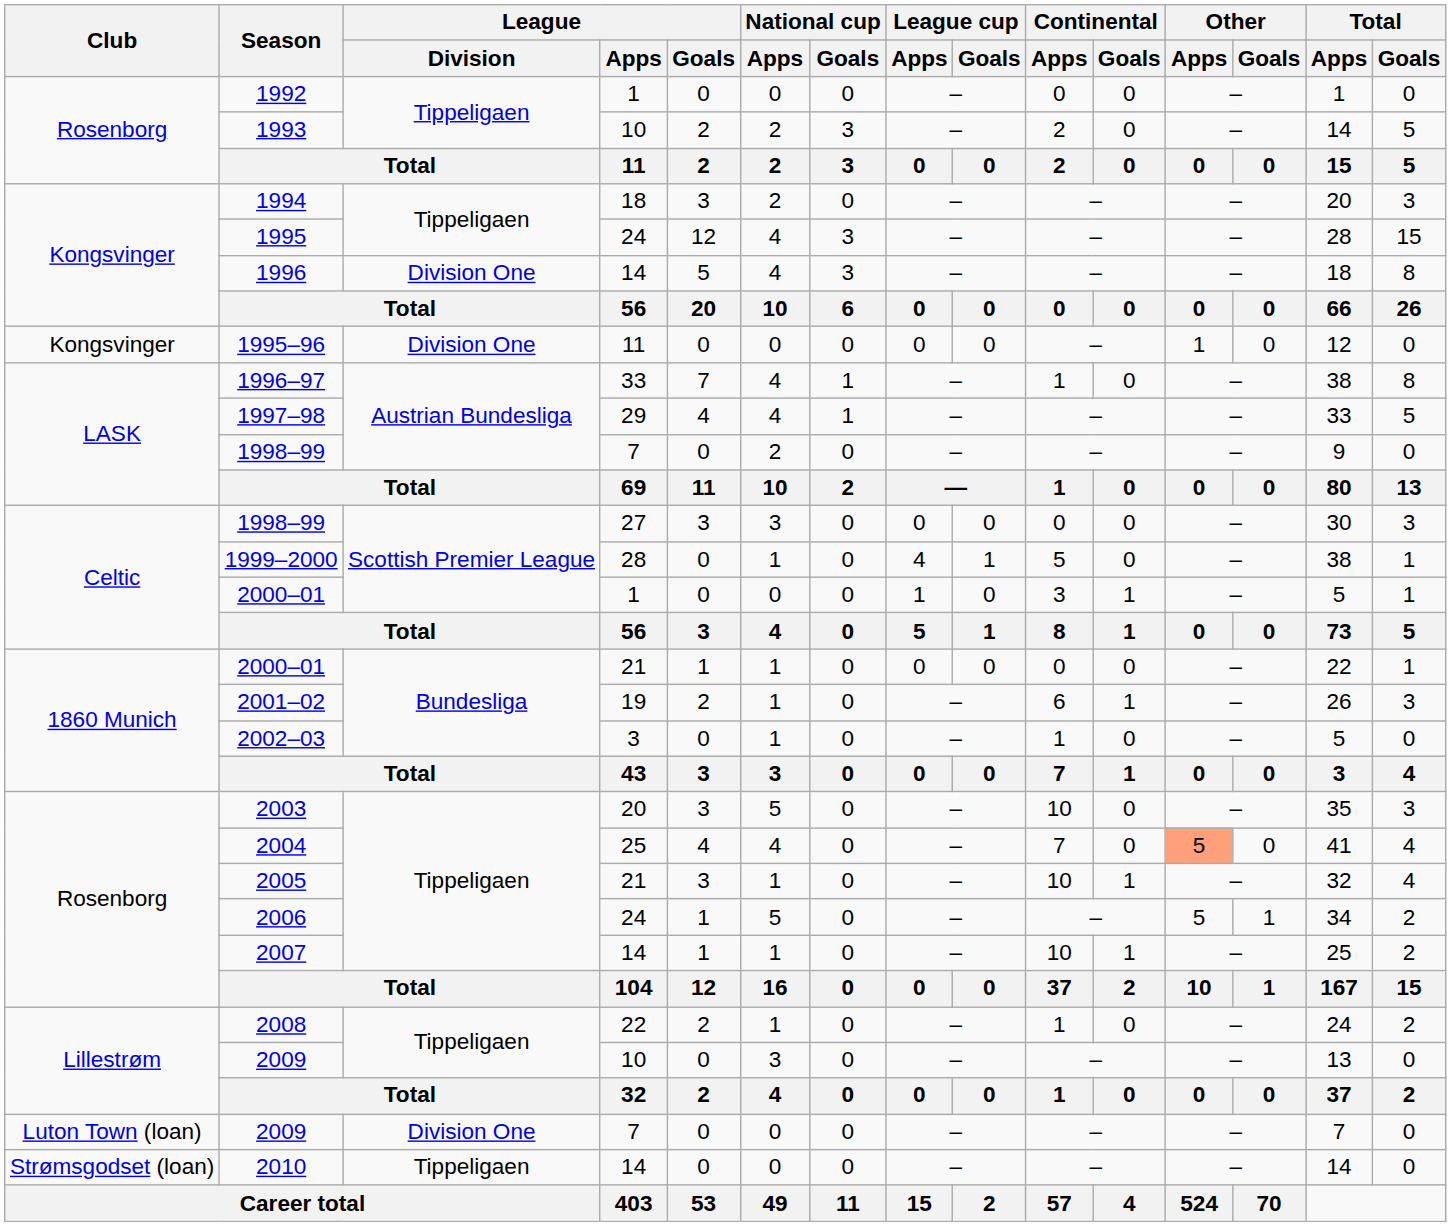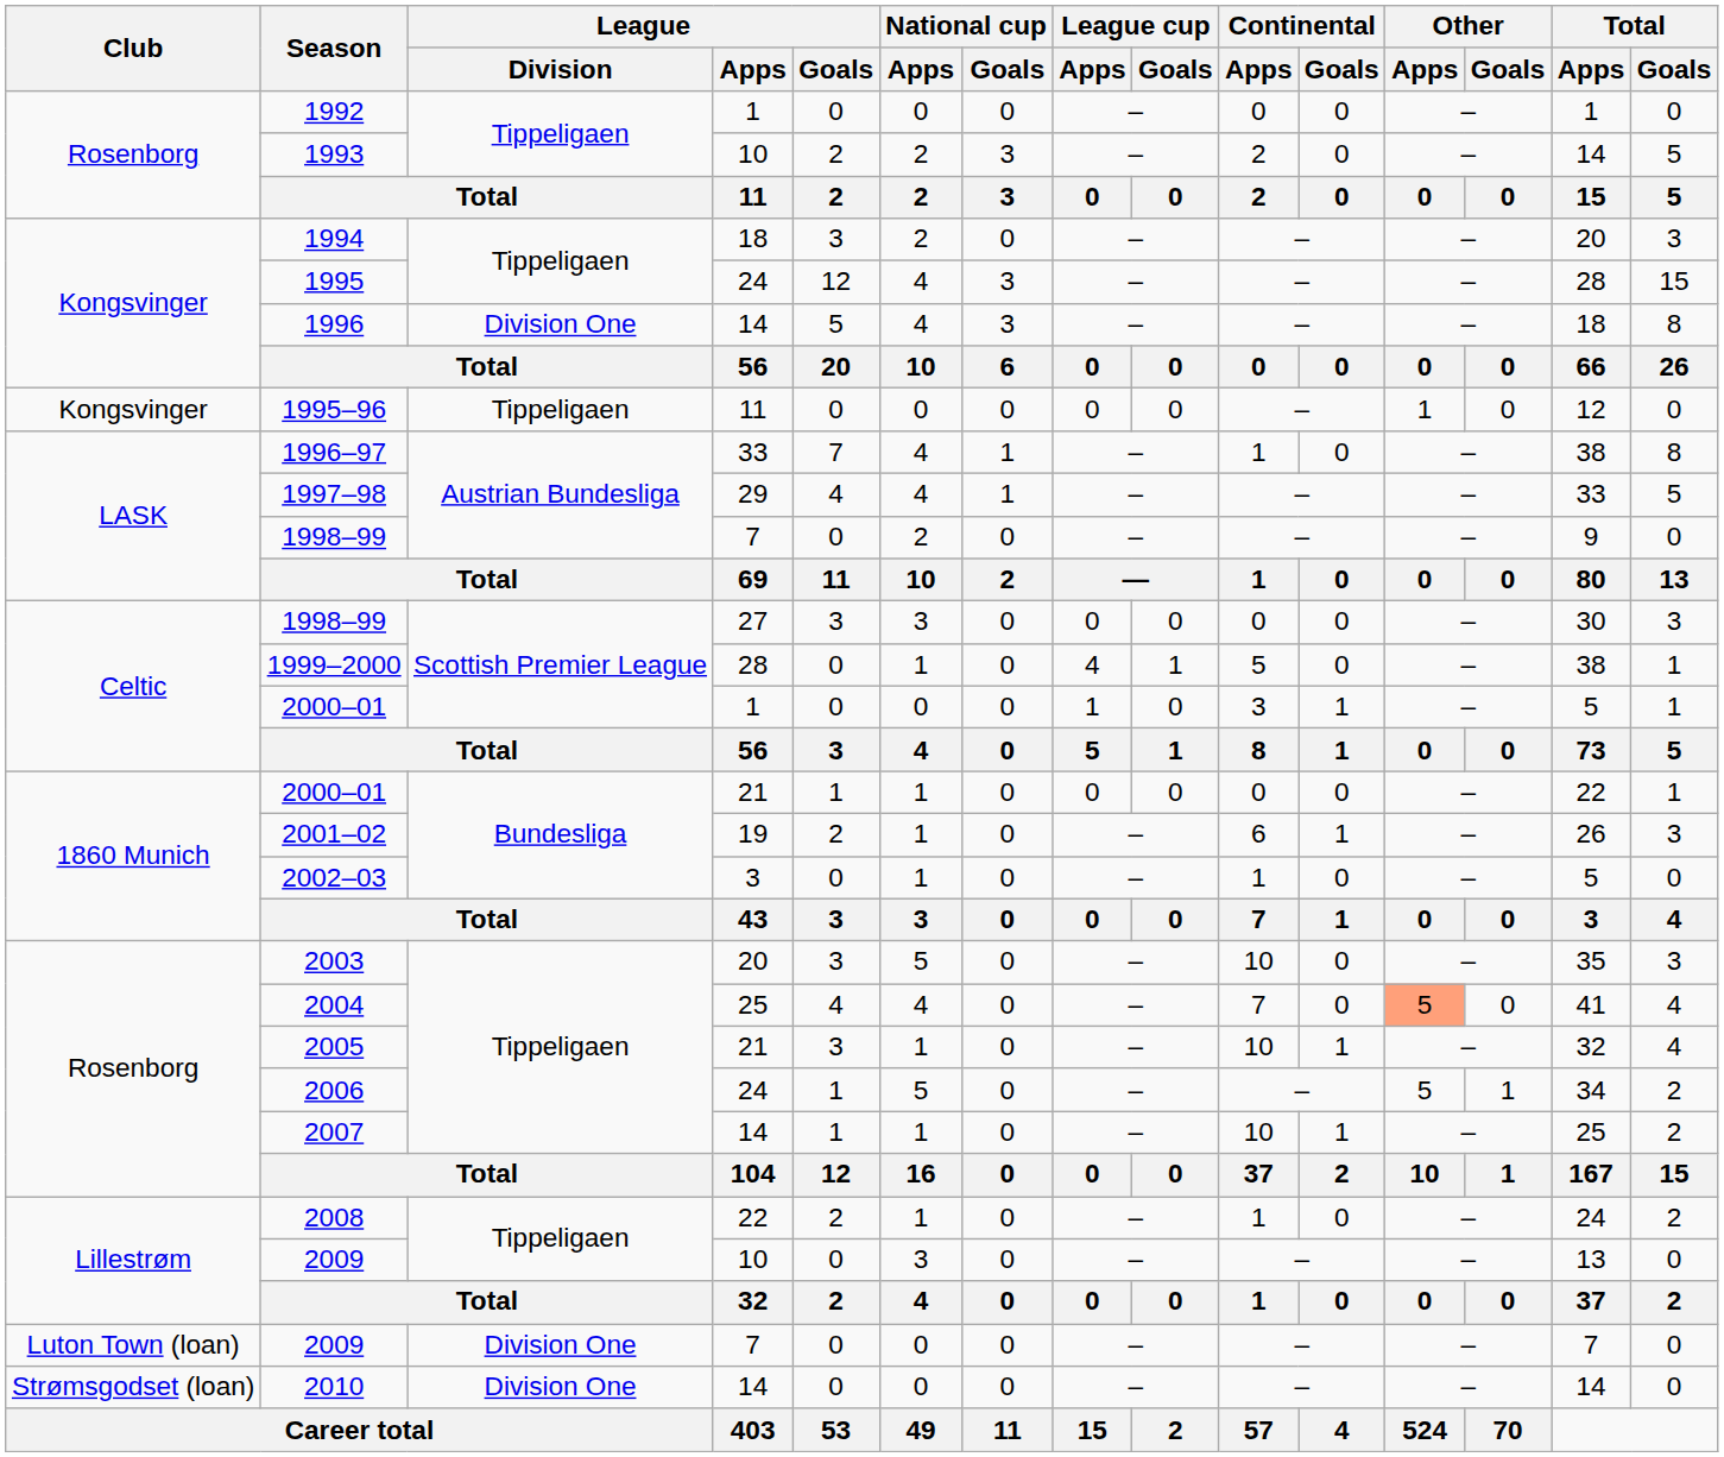1995–96 | League / Division: Division One -> Tippeligaen
2010 | League / Division: Tippeligaen -> Division One
